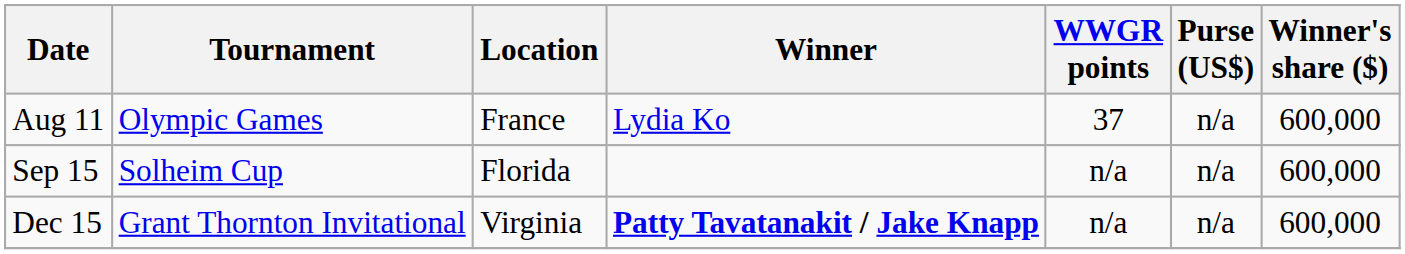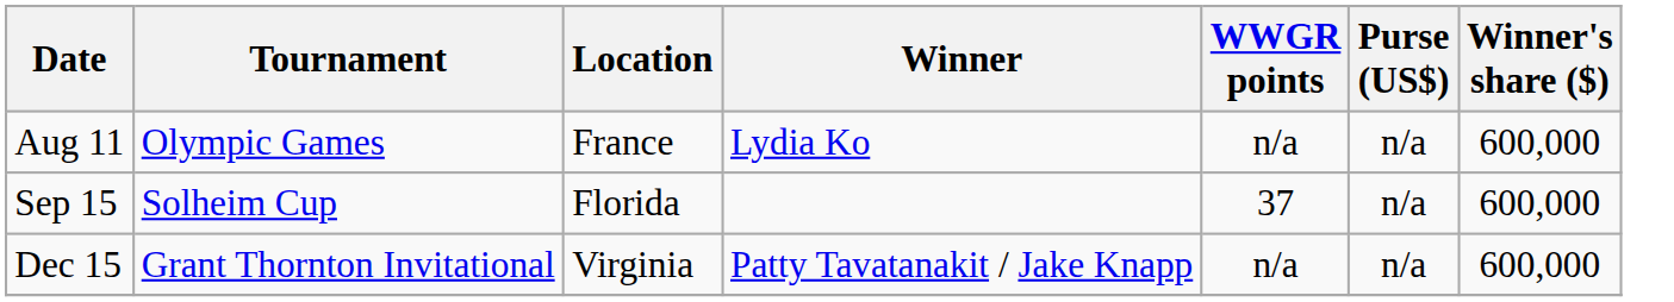Aug 11 | WWGR points: 37 -> n/a
Sep 15 | WWGR points: n/a -> 37
Dec 15 | Winner: bold -> normal
